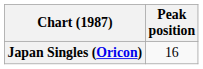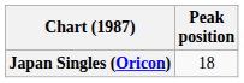Japan Singles (Oricon) | Peak position: 16 -> 18
